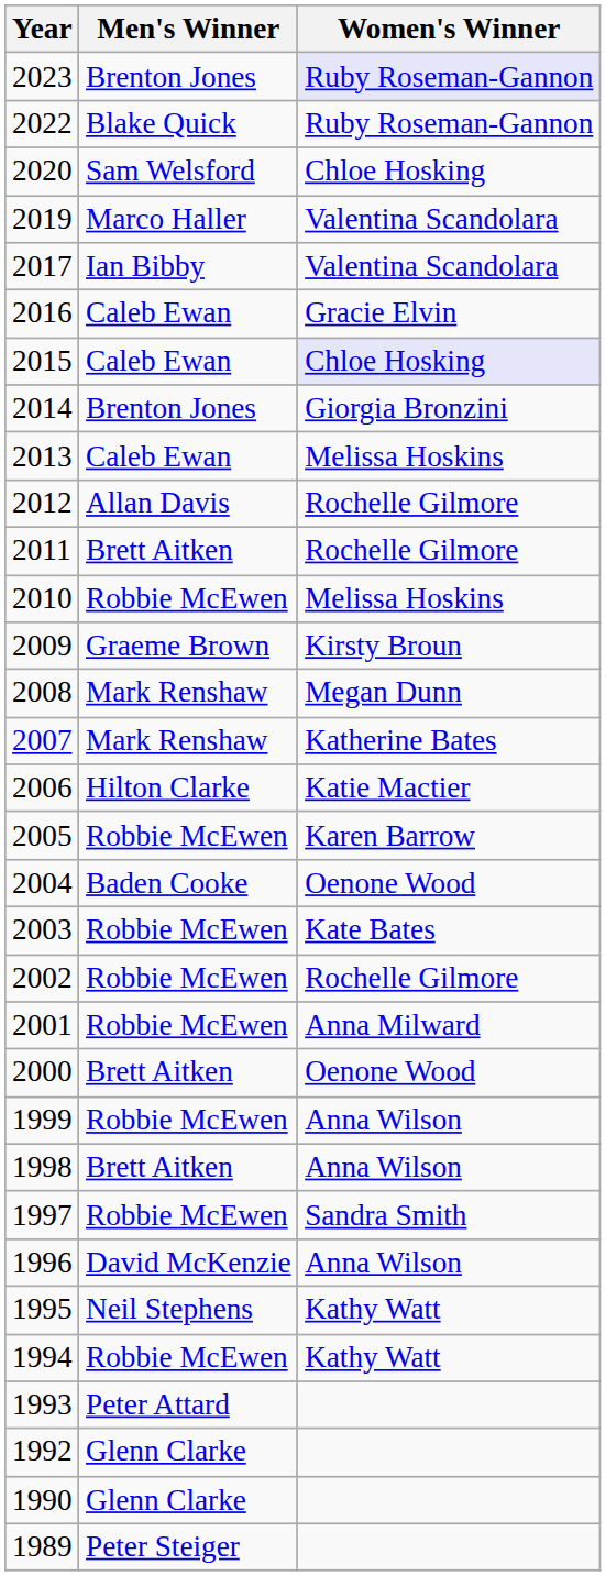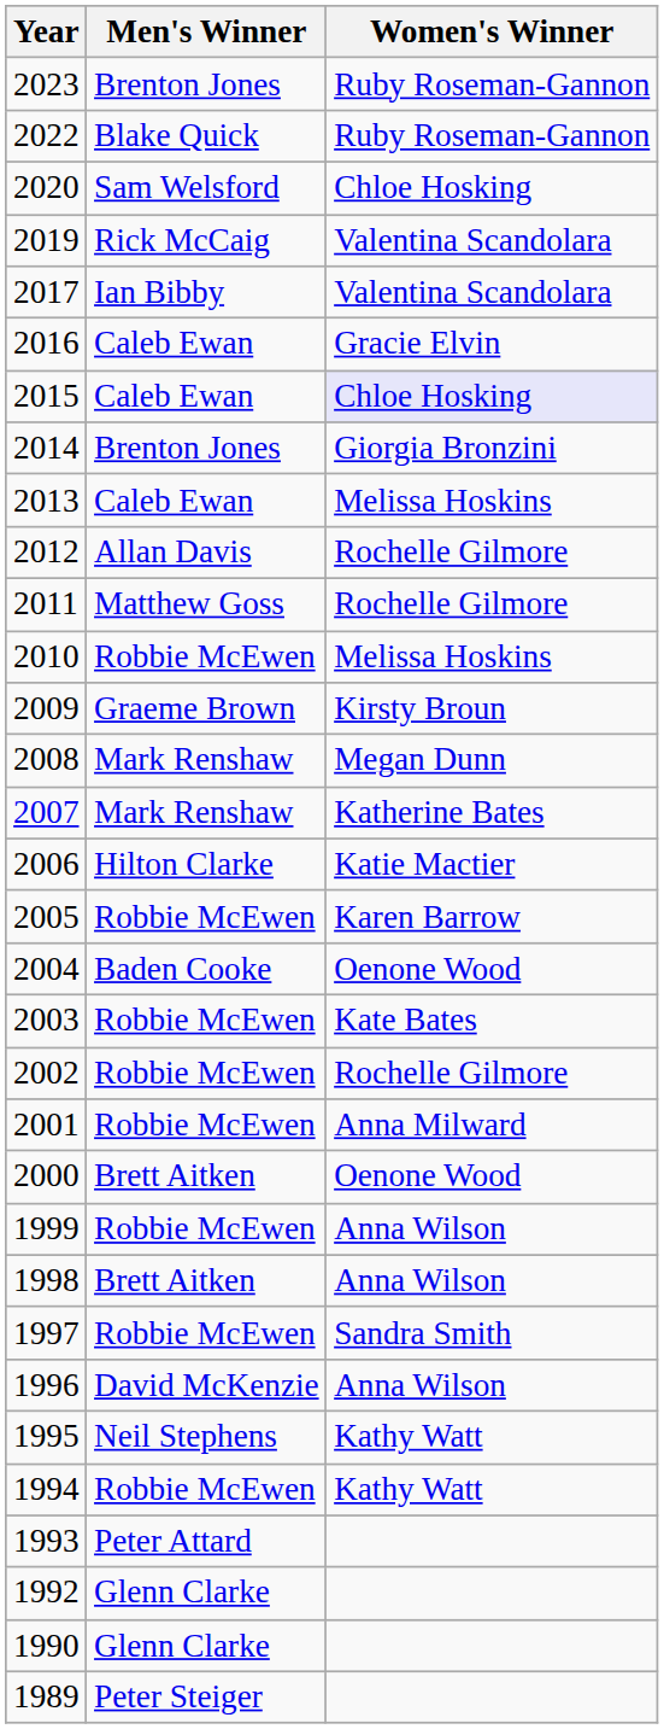2023 | Women's Winner: lavender background -> no background
2019 | Men's Winner: Marco Haller -> Rick McCaig
2011 | Men's Winner: Brett Aitken -> Matthew Goss
